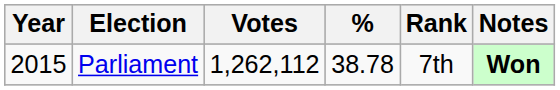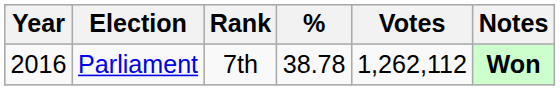columns swapped: Votes <-> Rank
Parliament | Year: 2015 -> 2016
